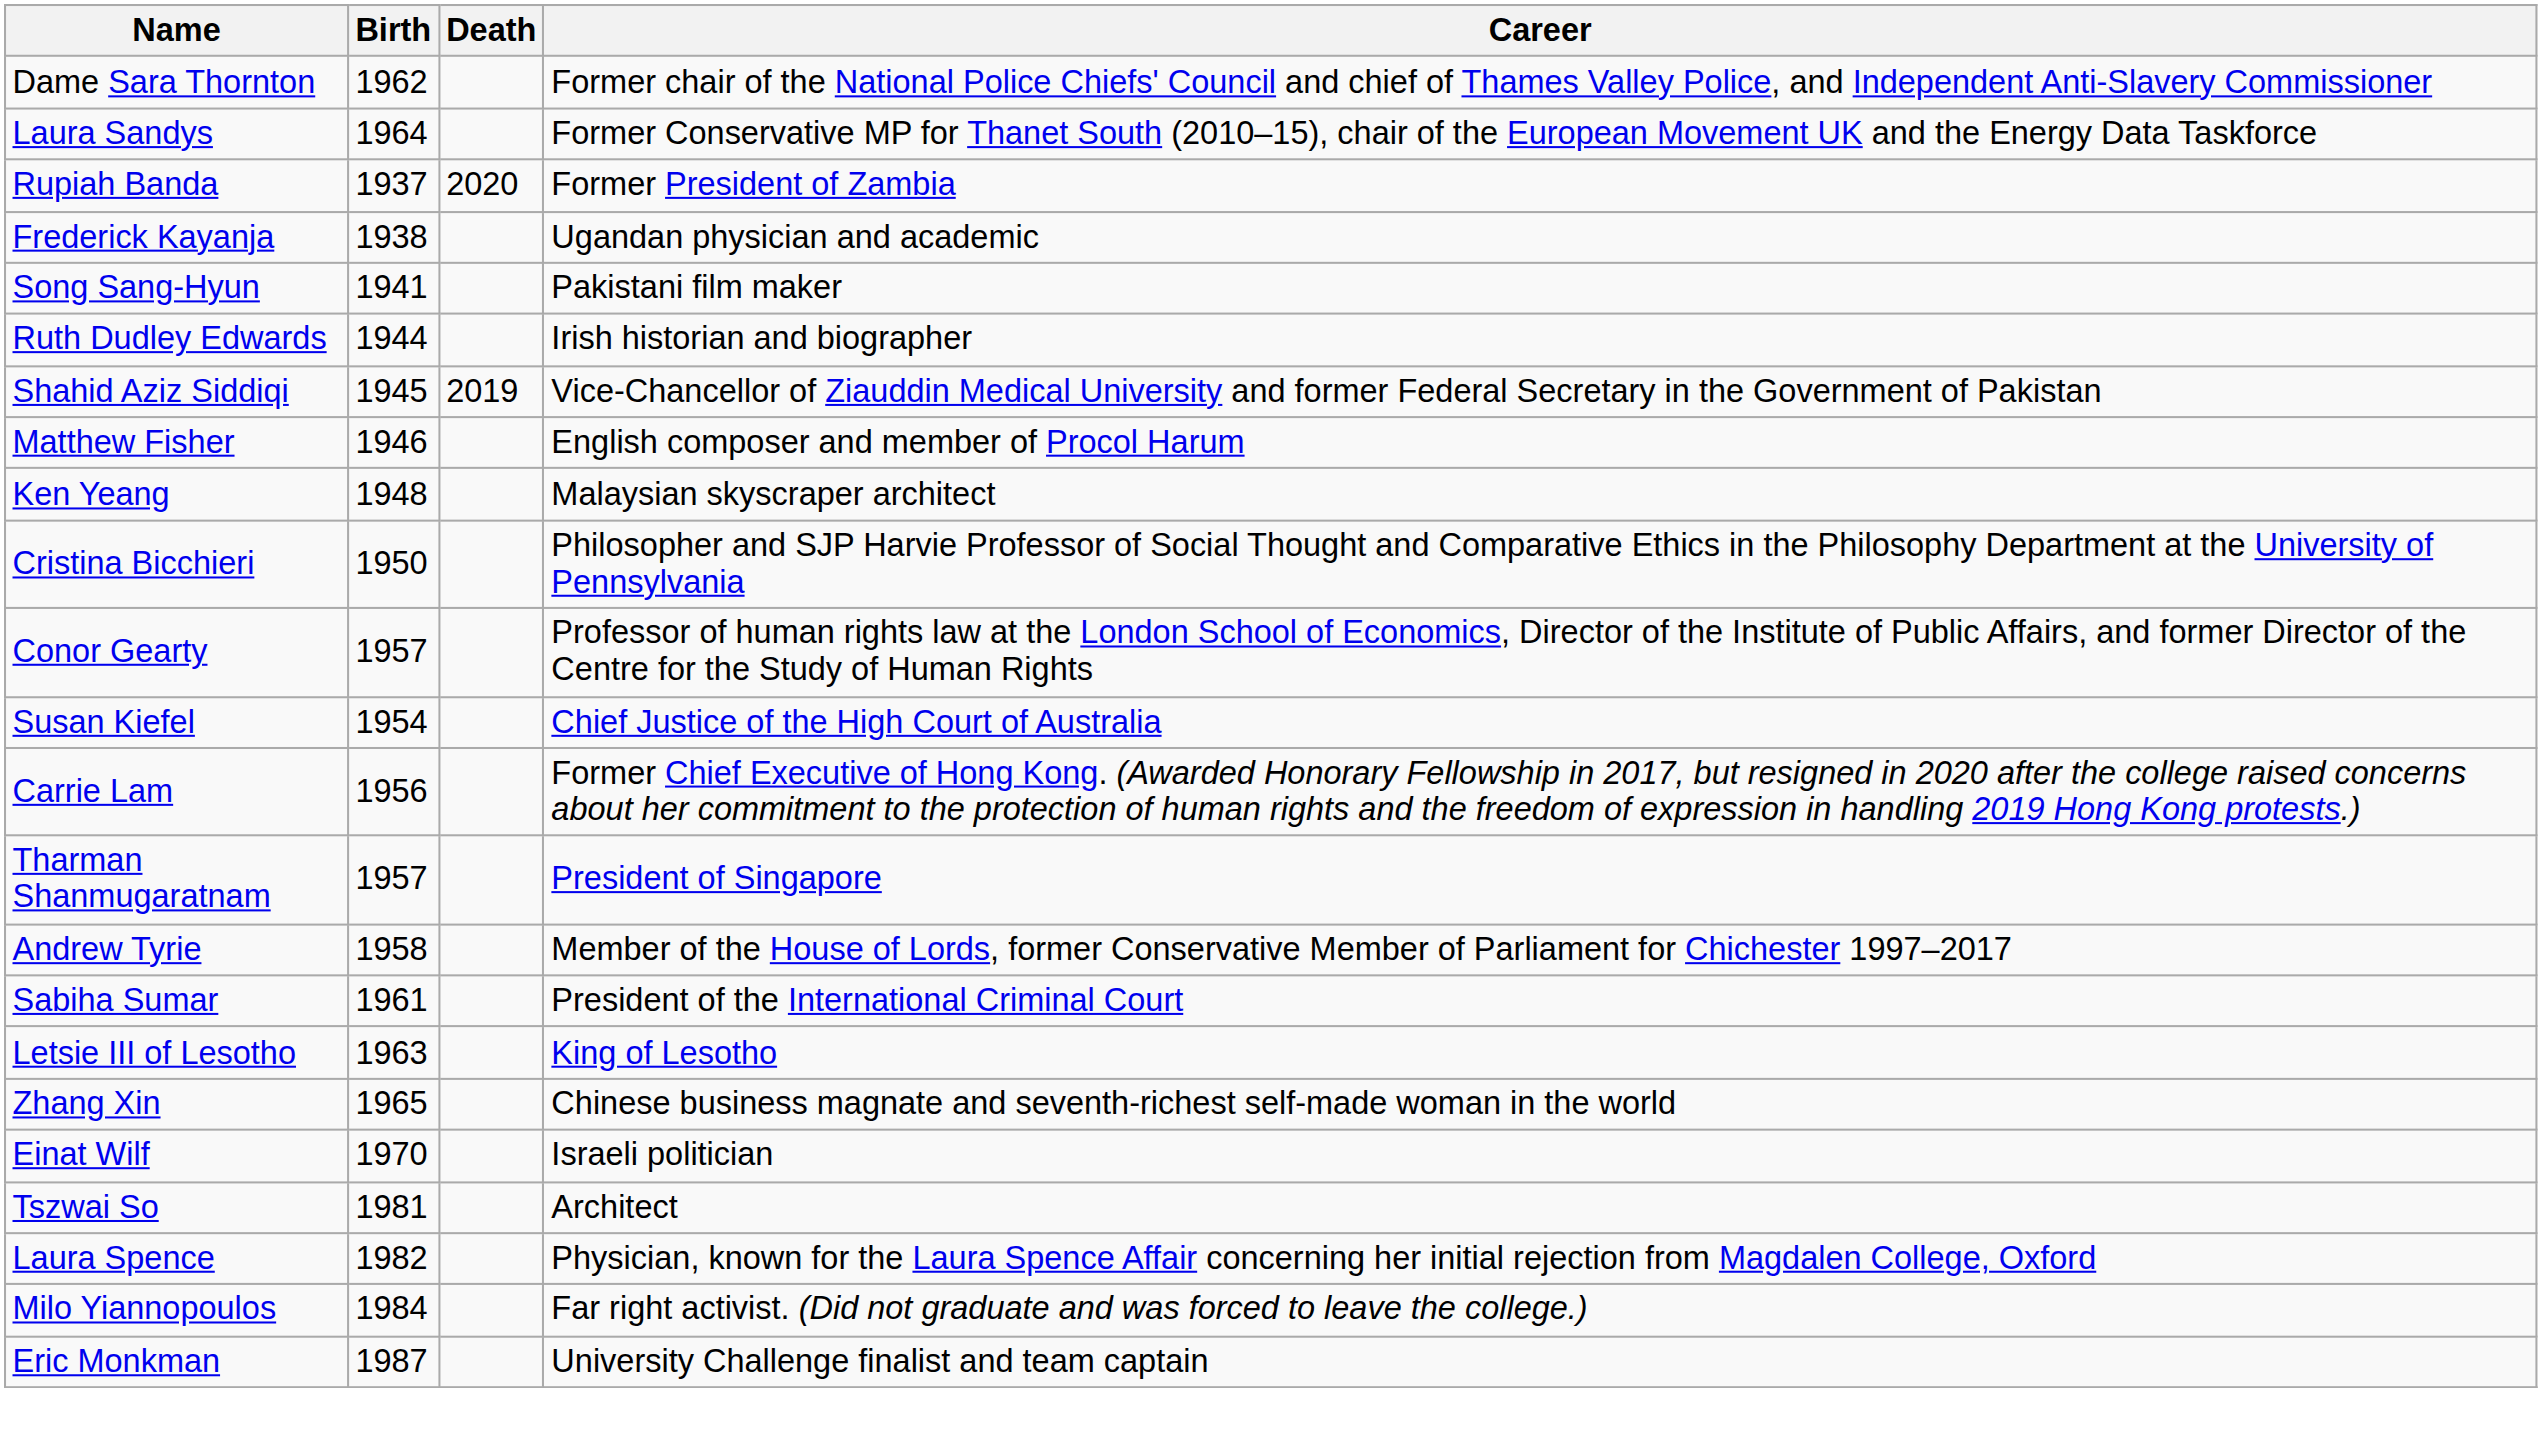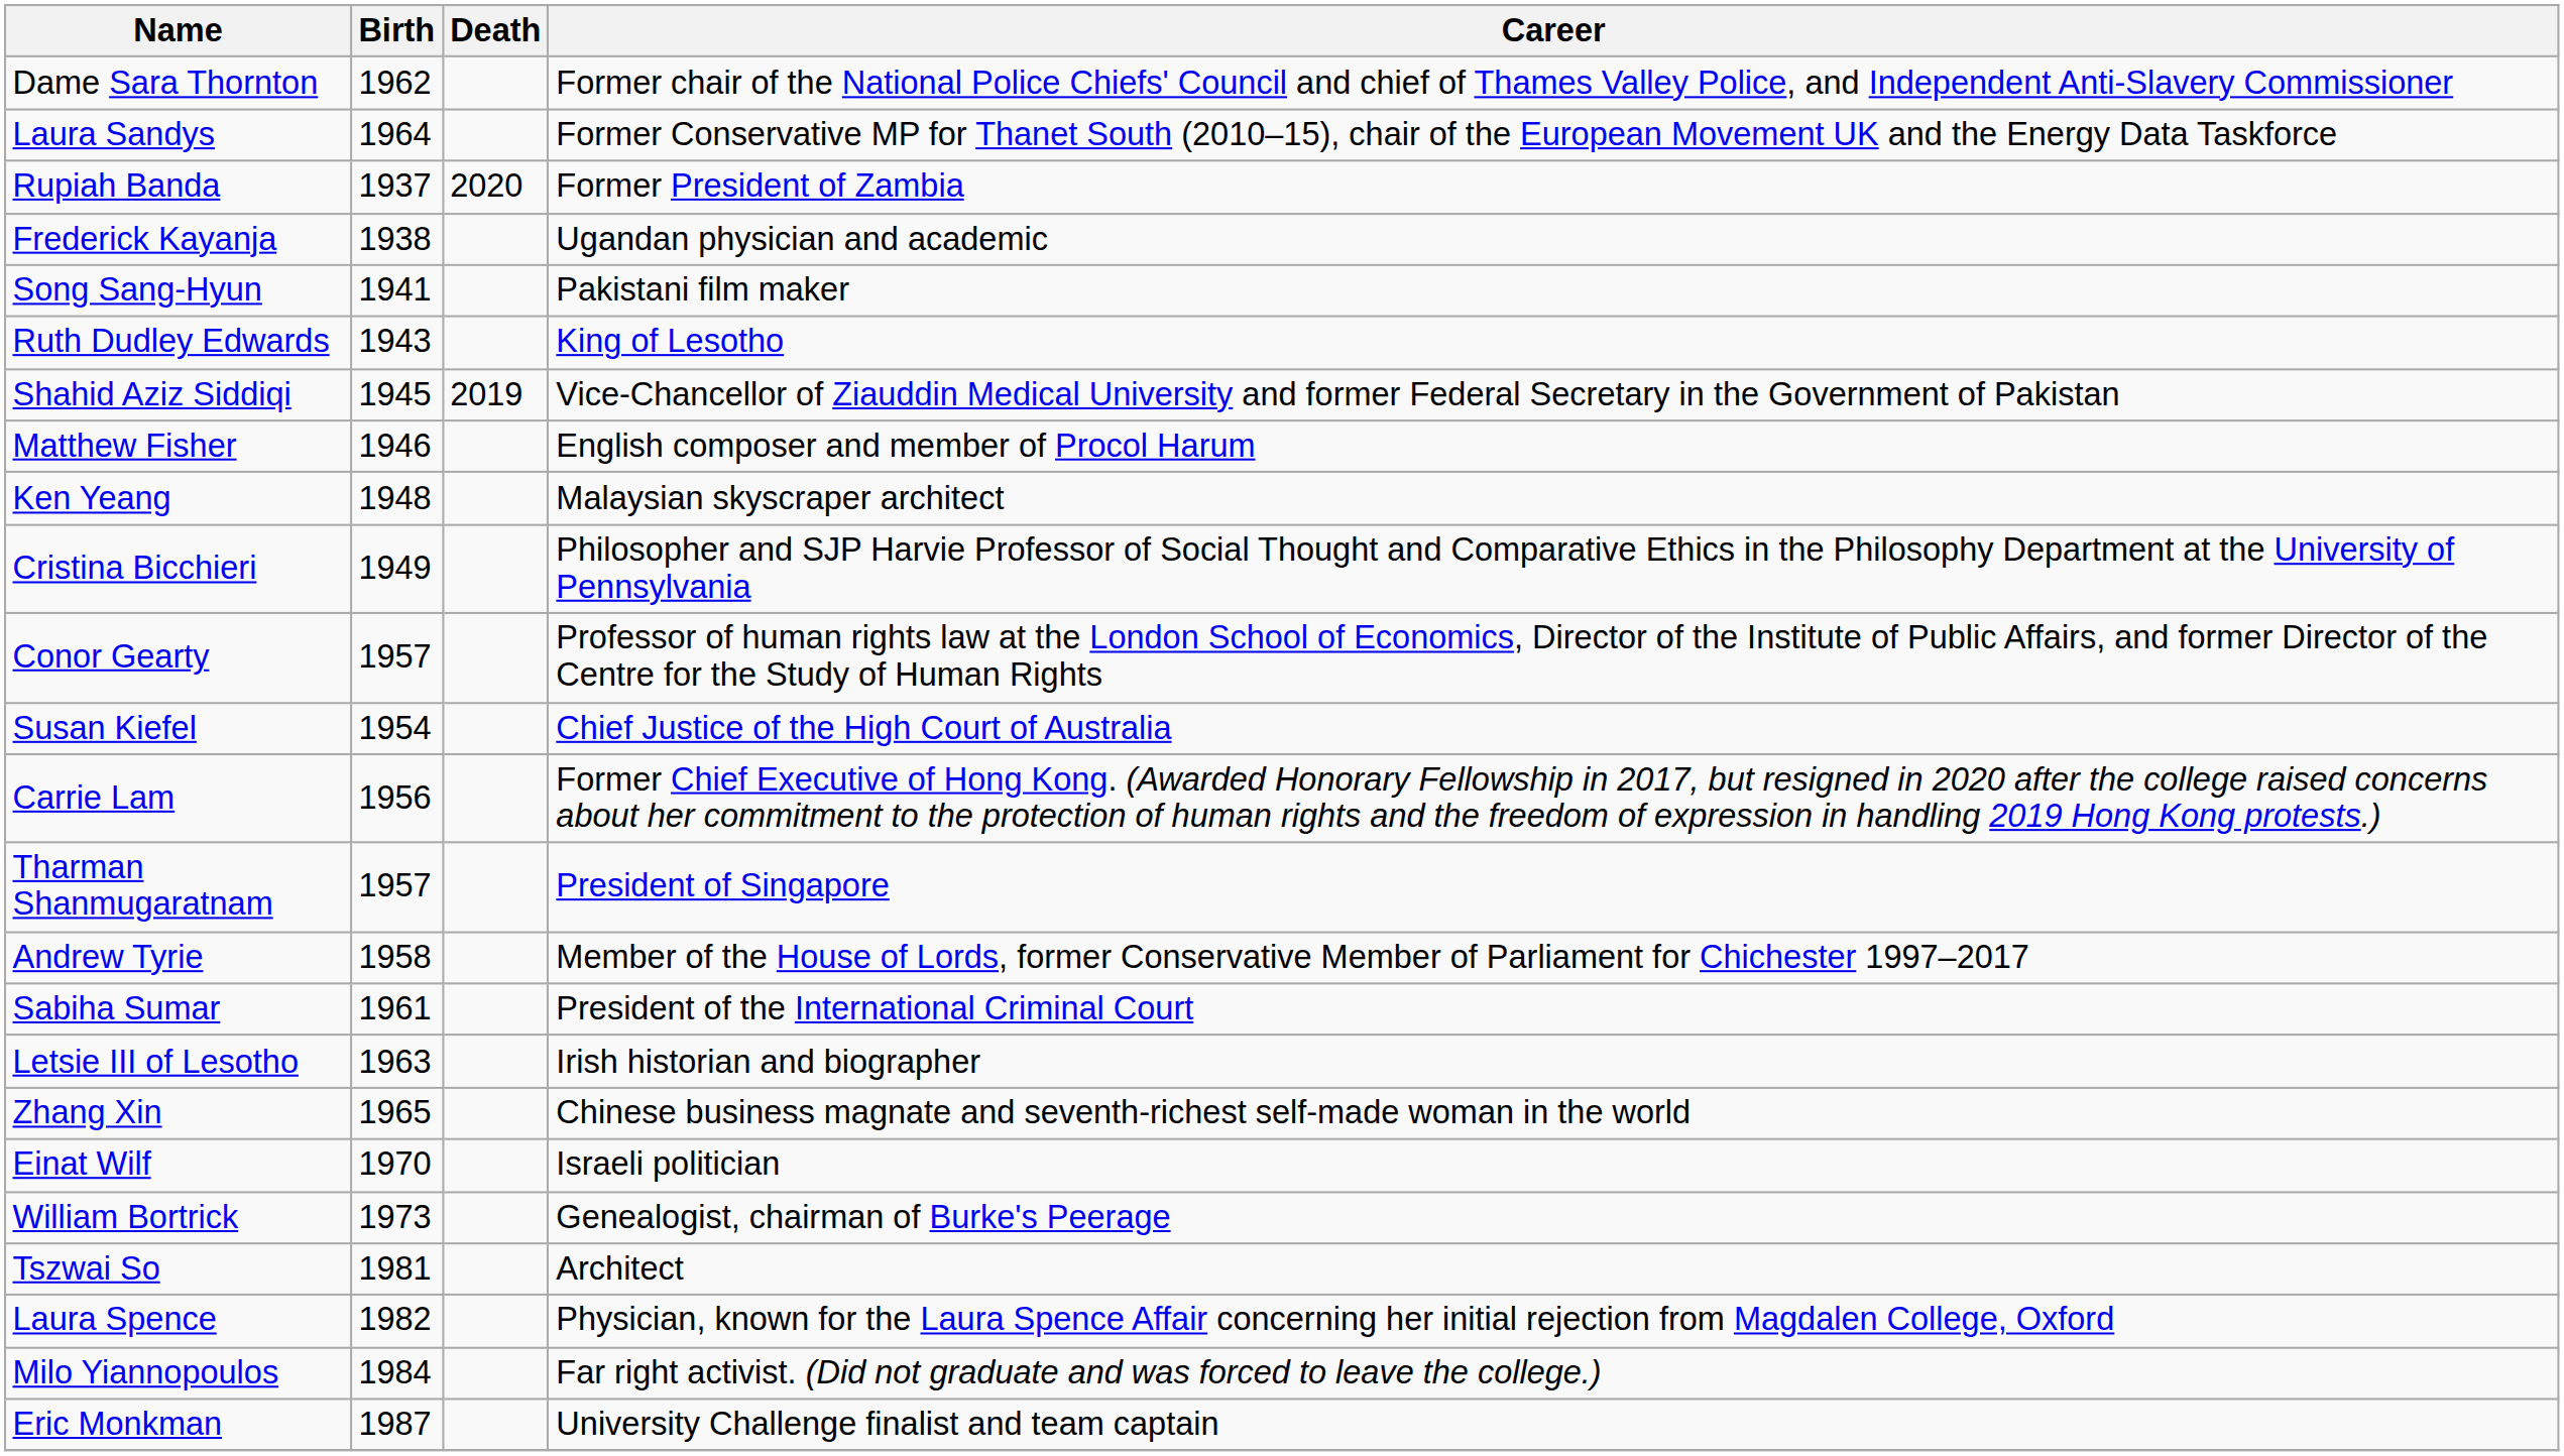Ruth Dudley Edwards | Birth: 1944 -> 1943
Ruth Dudley Edwards | Career: Irish historian and biographer -> King of Lesotho
Cristina Bicchieri | Birth: 1950 -> 1949
Letsie III of Lesotho | Career: King of Lesotho -> Irish historian and biographer
+ row: William Bortrick | 1973 | Genealogist, chairman of Burke's Peerage
